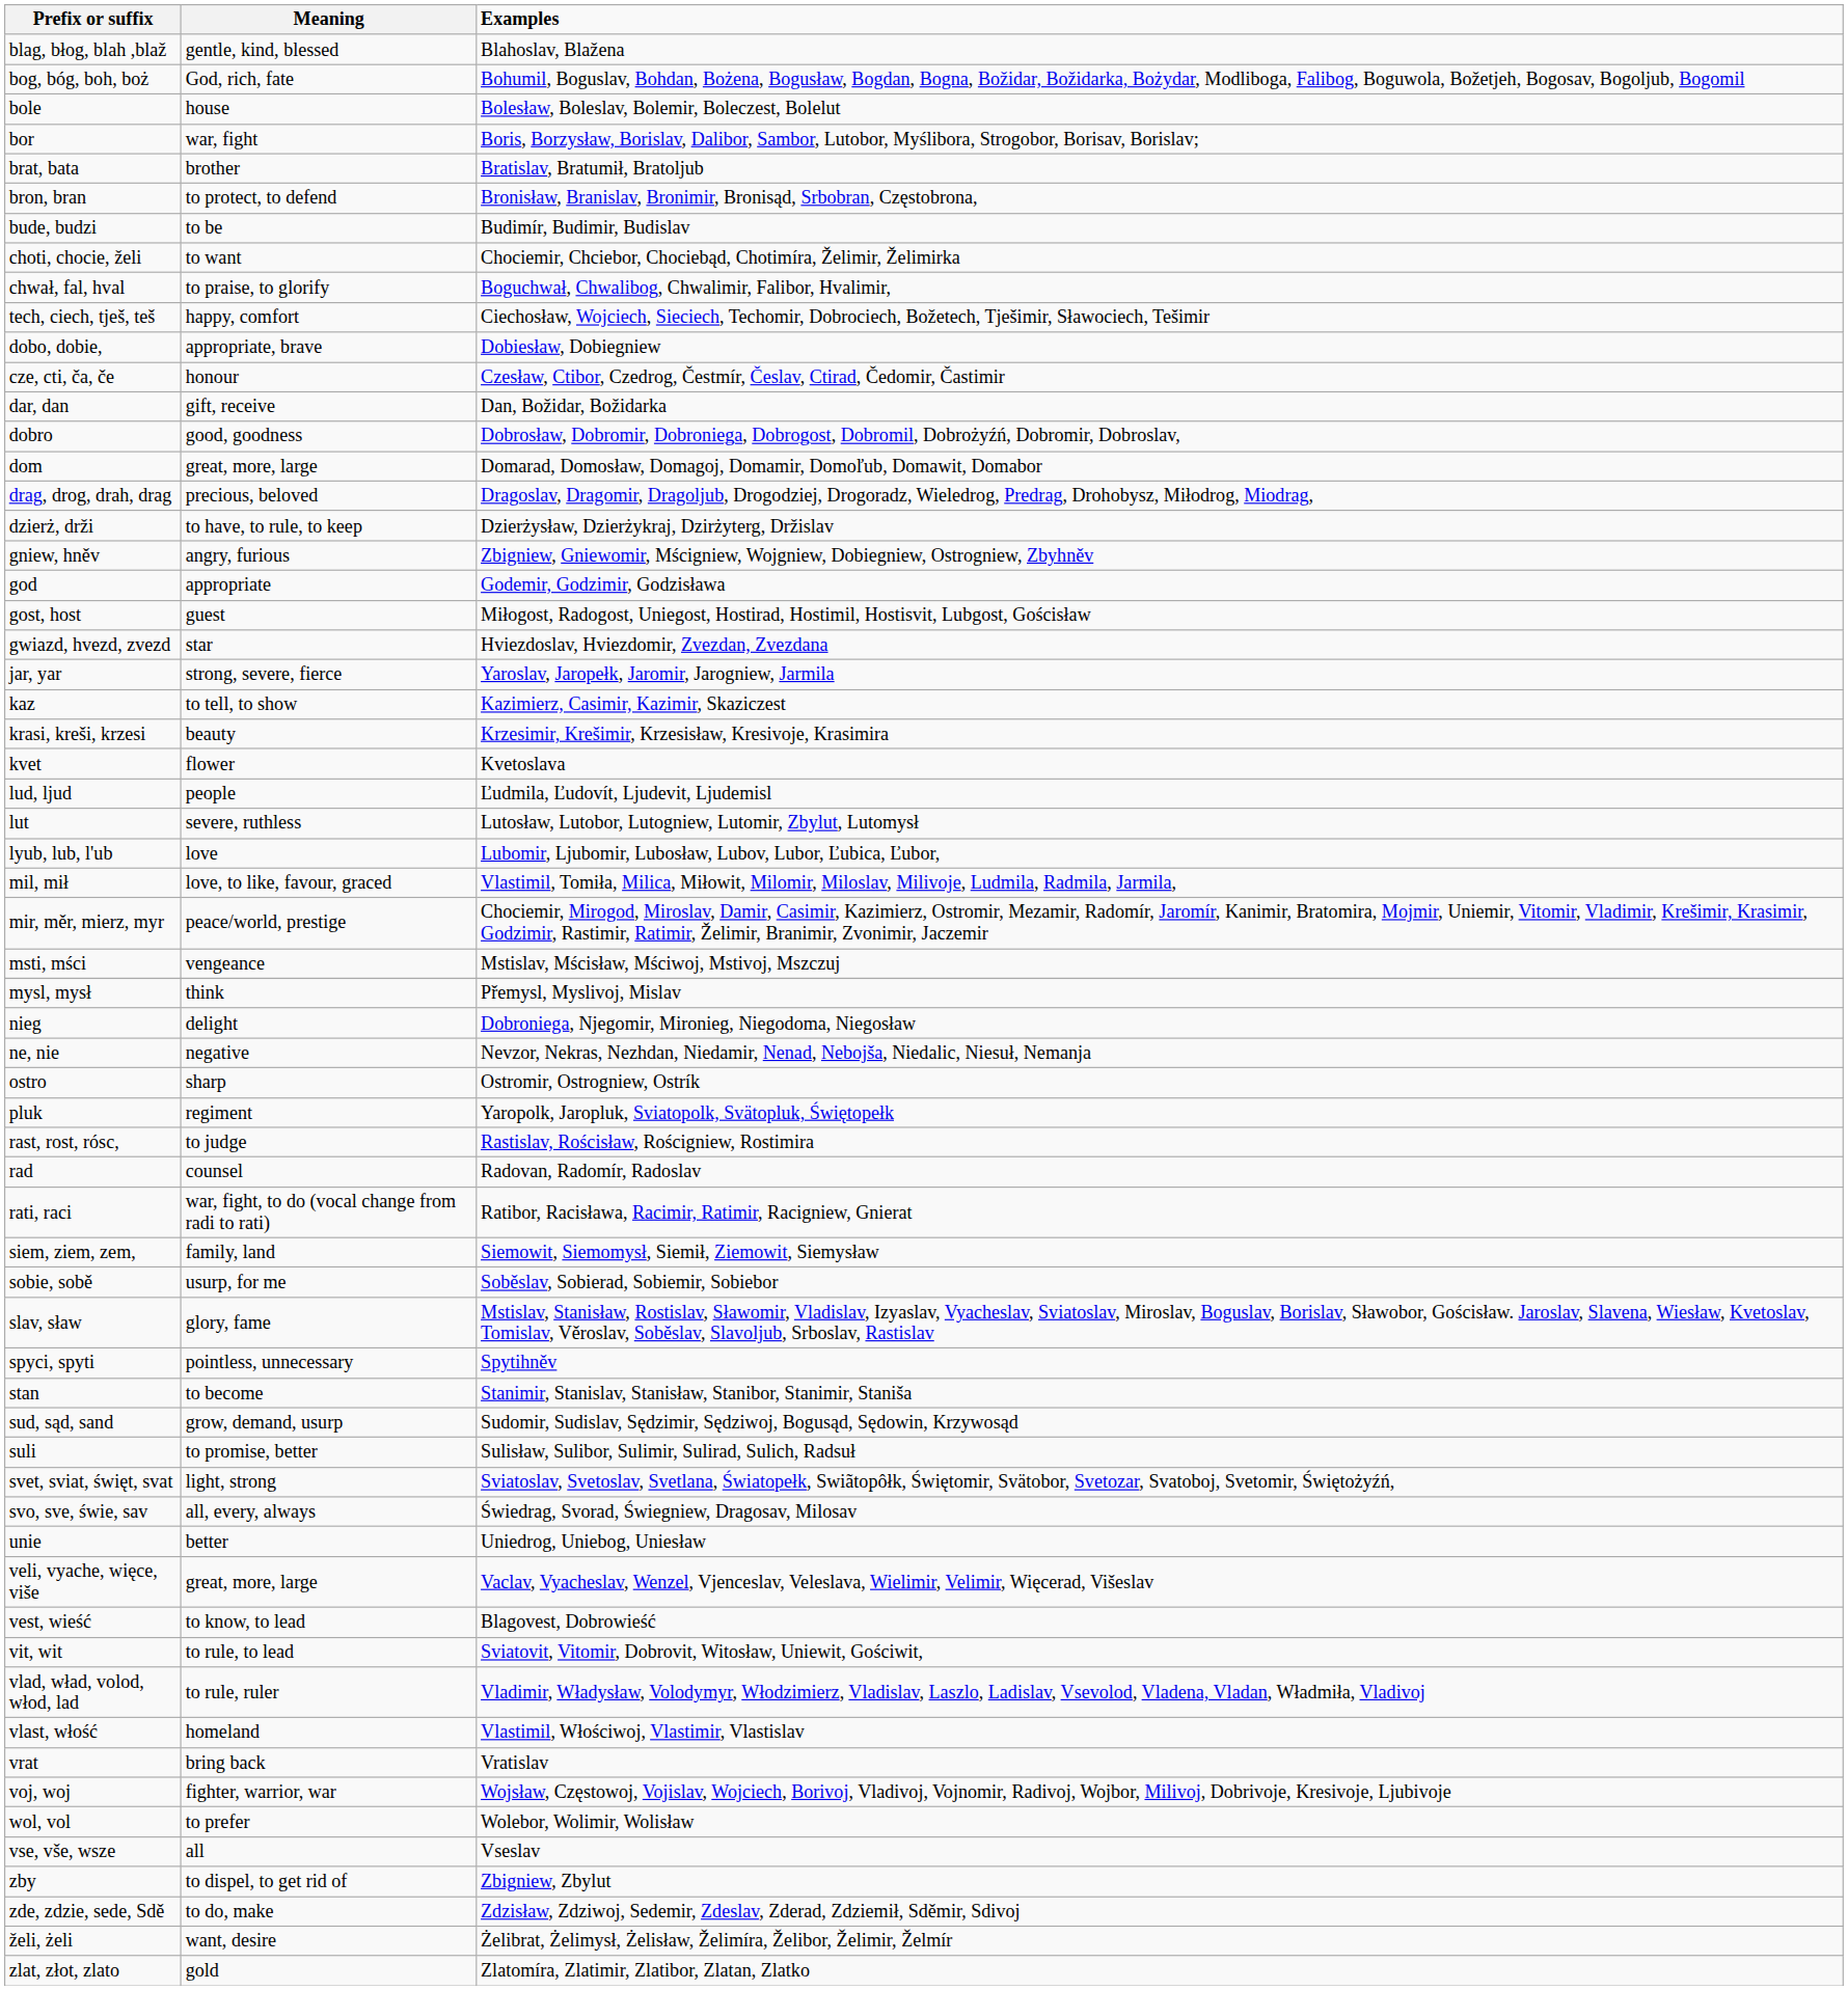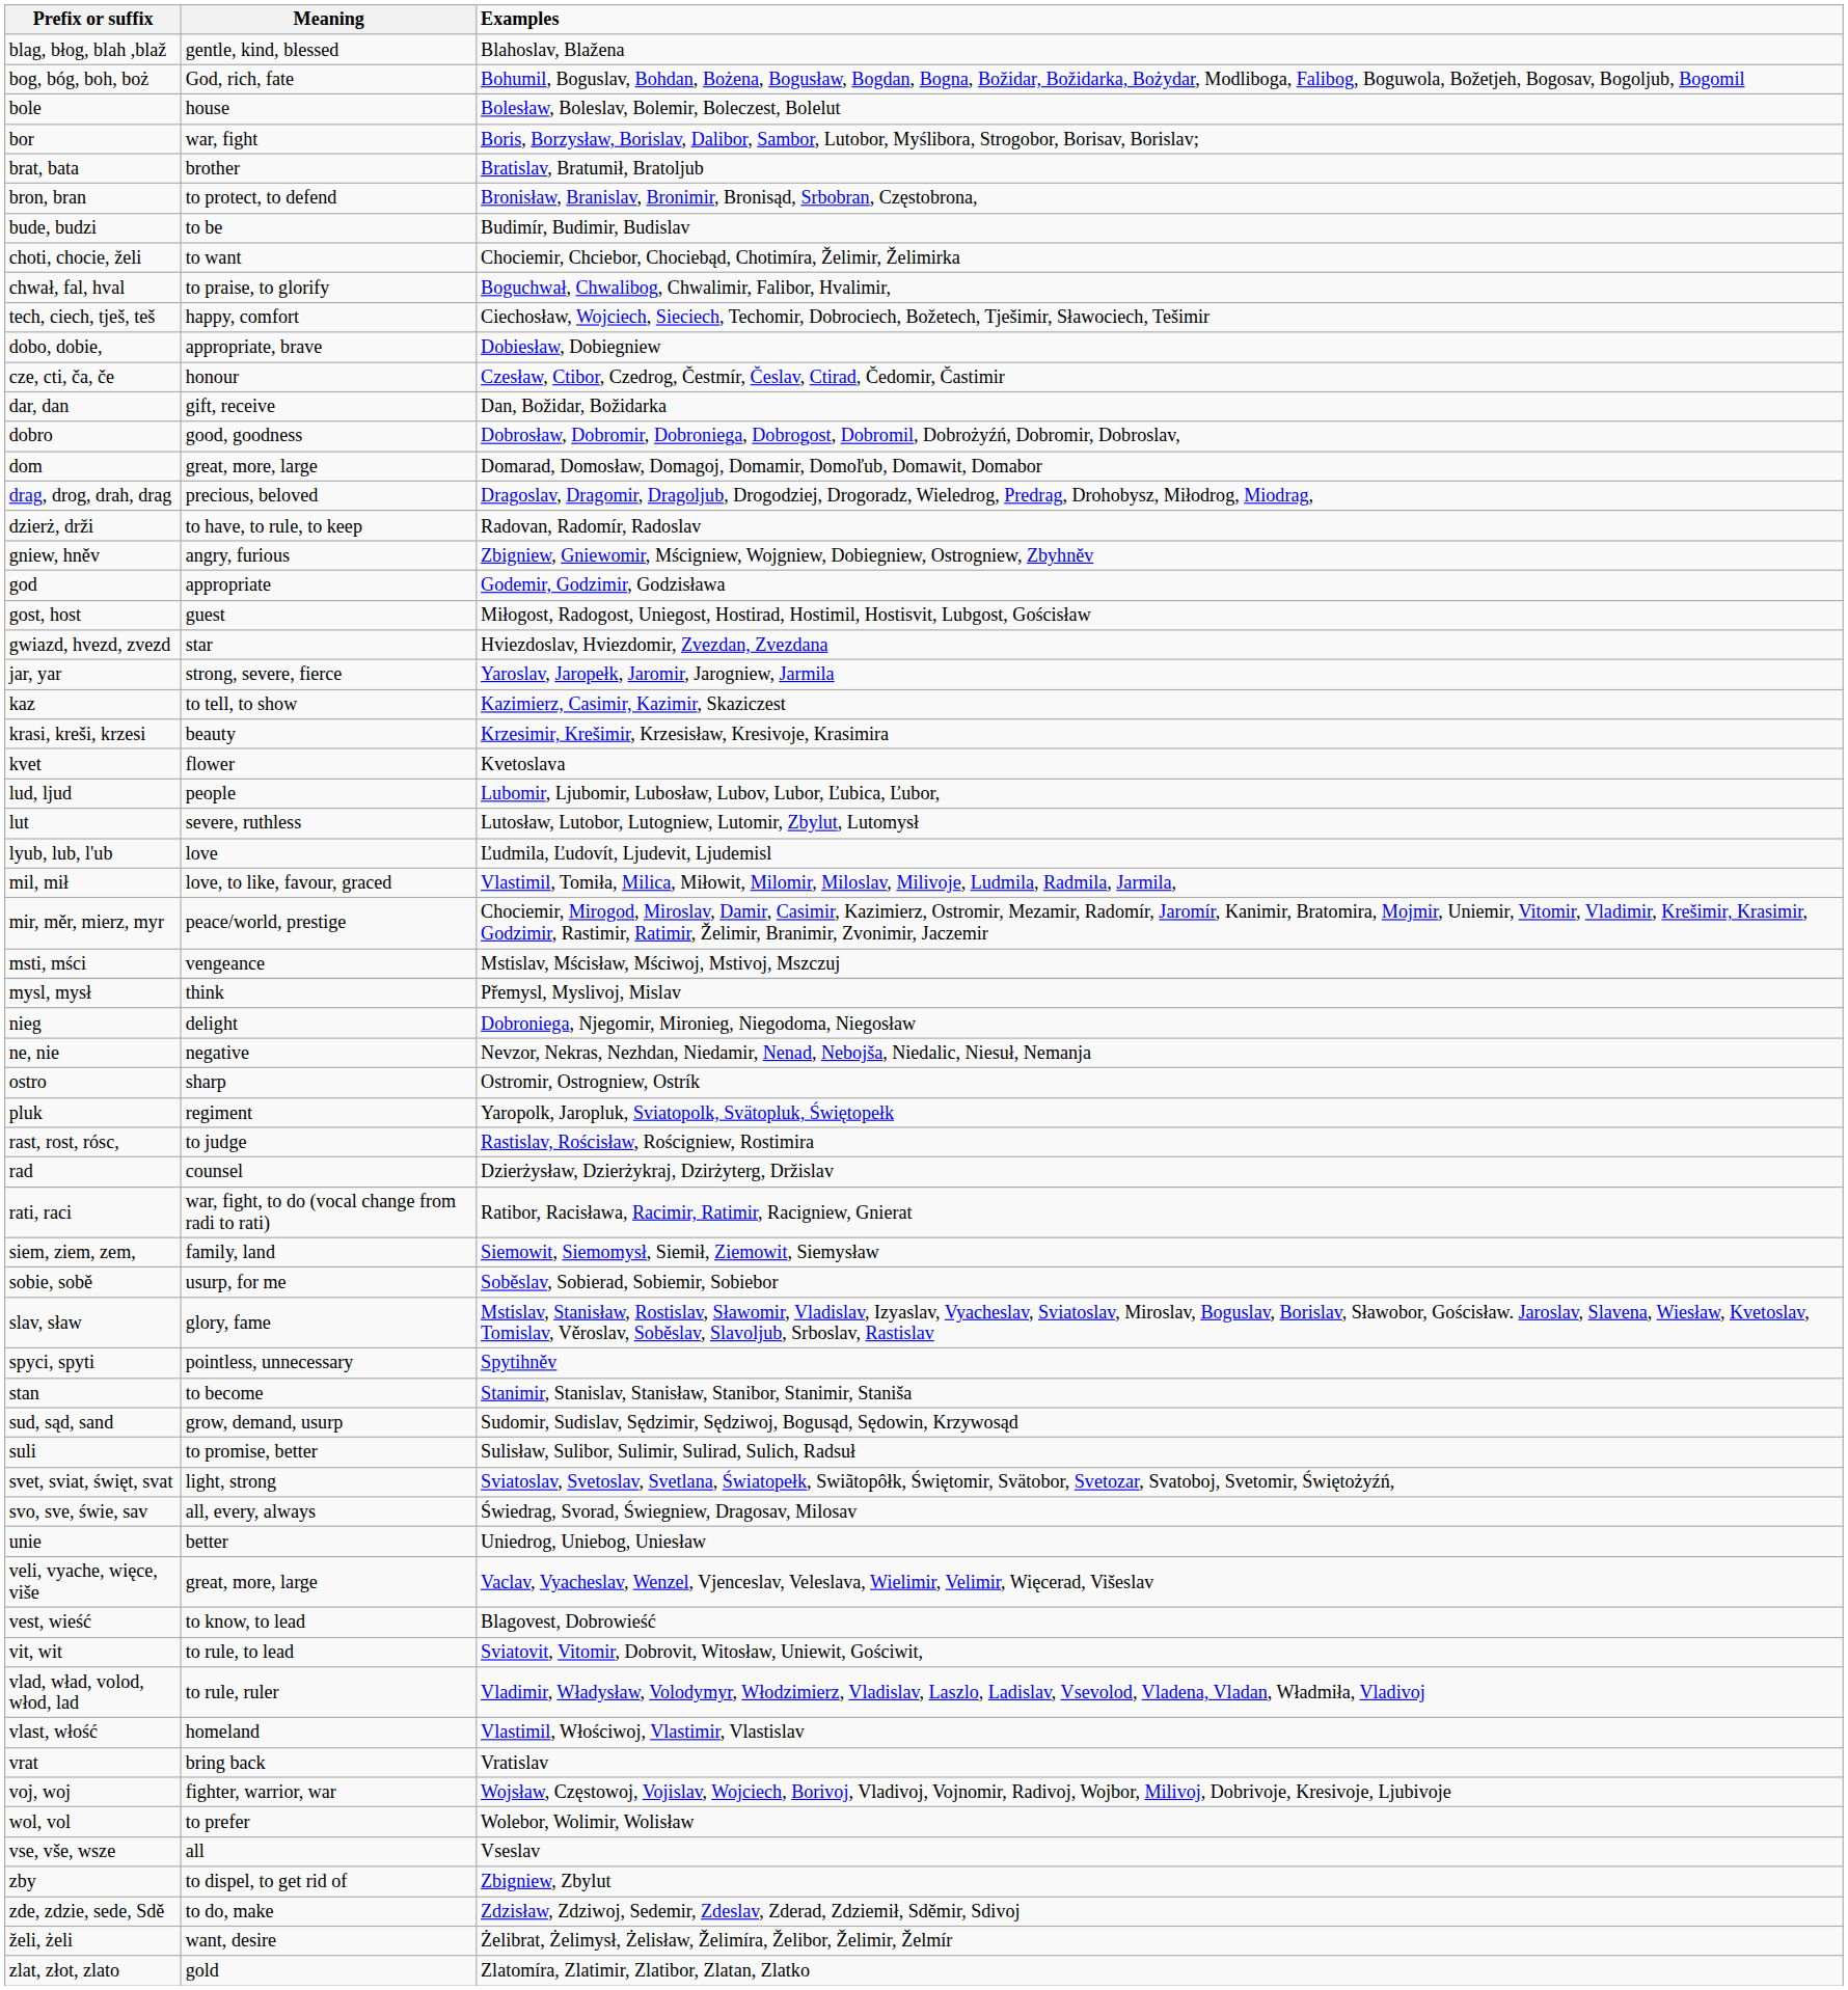dzierż, drži | Examples: Dzierżysław, Dzierżykraj, Dzirżyterg, Držislav -> Radovan, Radomír, Radoslav
lud, ljud | Examples: Ľudmila, Ľudovít, Ljudevit, Ljudemisl -> Lubomir, Ljubomir, Lubosław, Lubov, Lubor, Ľubica, Ľubor,
lyub, lub, l'ub | Examples: Lubomir, Ljubomir, Lubosław, Lubov, Lubor, Ľubica, Ľubor, -> Ľudmila, Ľudovít, Ljudevit, Ljudemisl
rad | Examples: Radovan, Radomír, Radoslav -> Dzierżysław, Dzierżykraj, Dzirżyterg, Držislav
